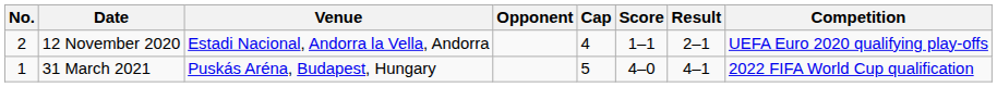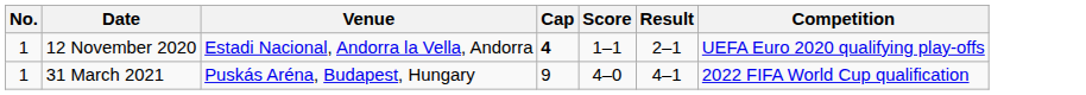- column: Opponent
12 November 2020 | No.: 2 -> 1
12 November 2020 | Cap: normal -> bold
31 March 2021 | Cap: 5 -> 9
